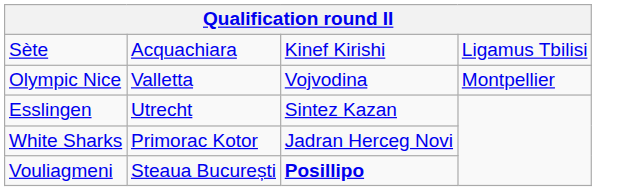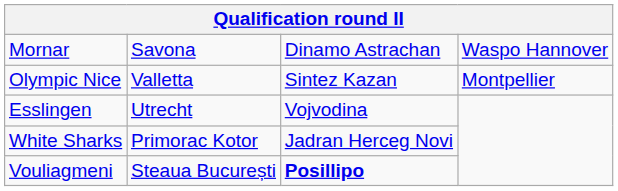+ row: Mornar | Savona | Dinamo Astrachan | Waspo Hannover
- row: Sète | Acquachiara | Kinef Kirishi | Ligamus Tbilisi
Olympic Nice | column 3: Vojvodina -> Sintez Kazan
Esslingen | column 3: Sintez Kazan -> Vojvodina
